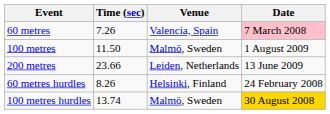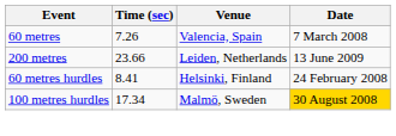60 metres | Date: pink background -> no background
- row: 100 metres | 11.50 | Malmö, Sweden | 1 August 2009
60 metres hurdles | Time (sec): 8.26 -> 8.41
100 metres hurdles | Time (sec): 13.74 -> 17.34
